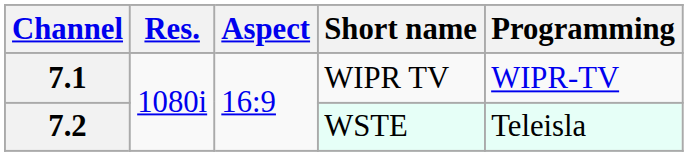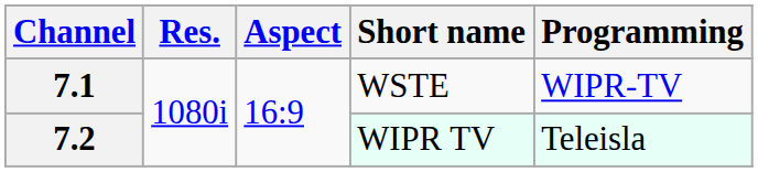7.1 | Short name: WIPR TV -> WSTE
7.2 | Short name: WSTE -> WIPR TV
